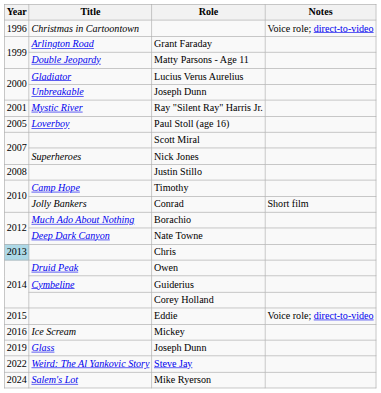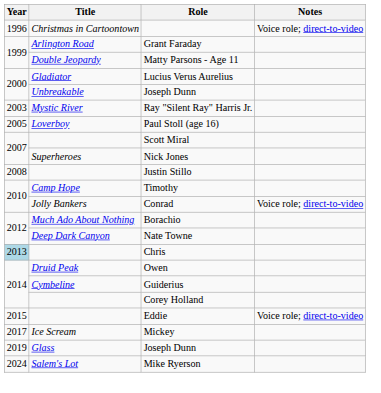Ray "Silent Ray" Harris Jr. | Year: 2001 -> 2003
Conrad | Notes: Short film -> Voice role; direct-to-video
Mickey | Year: 2016 -> 2017
- row: 2022 | Weird: The Al Yankovic Story | Steve Jay
